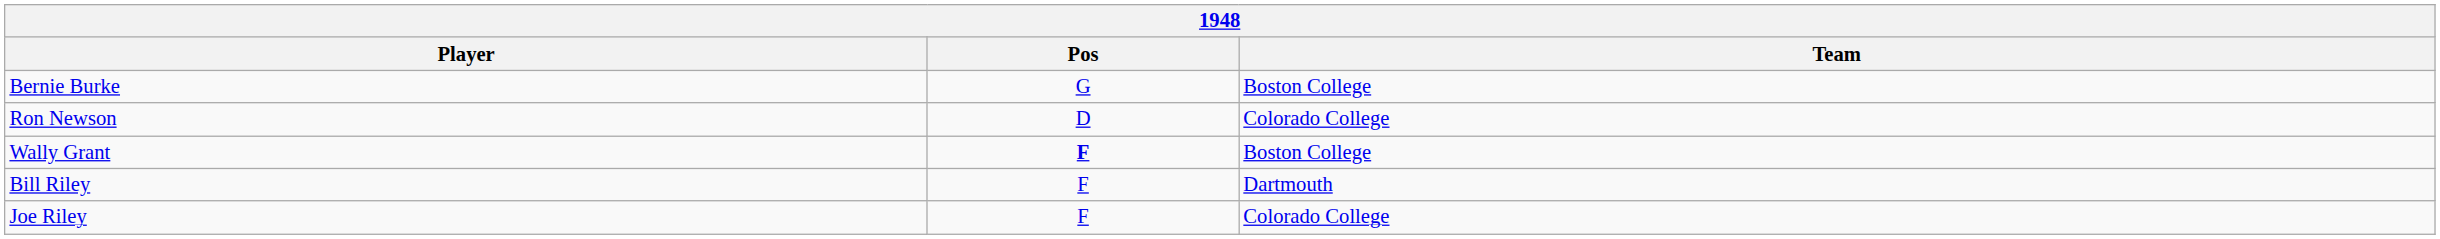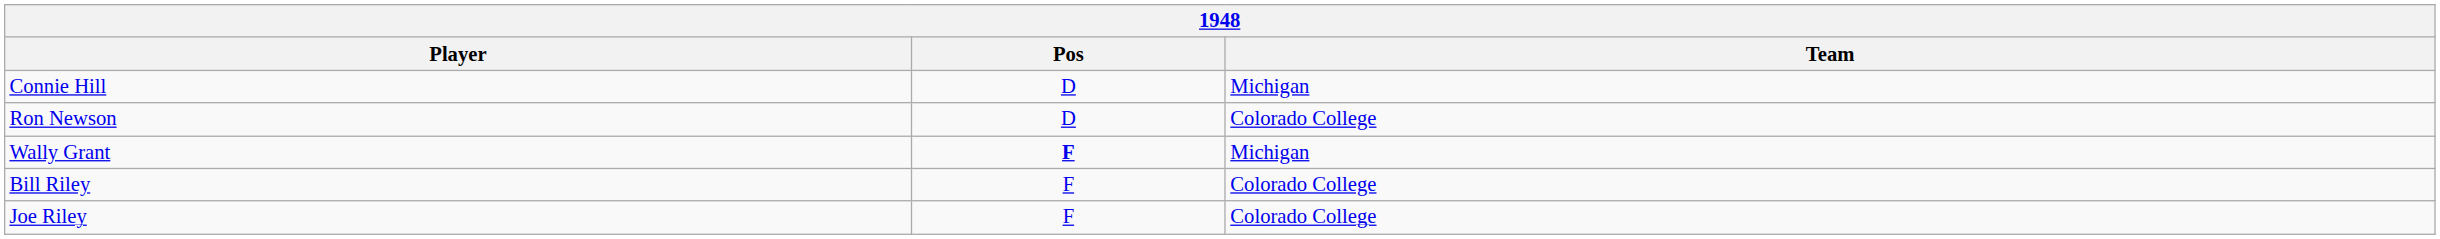- row: Bernie Burke | G | Boston College
+ row: Connie Hill | D | Michigan
Wally Grant | Team: Boston College -> Michigan
Bill Riley | Team: Dartmouth -> Colorado College
